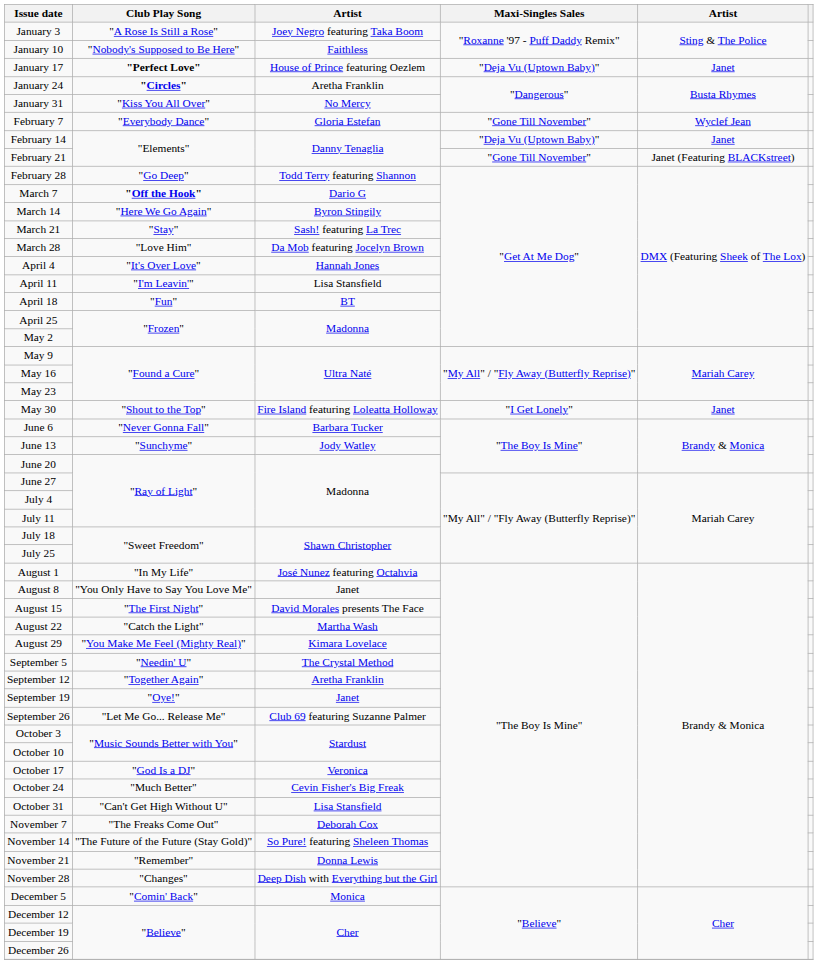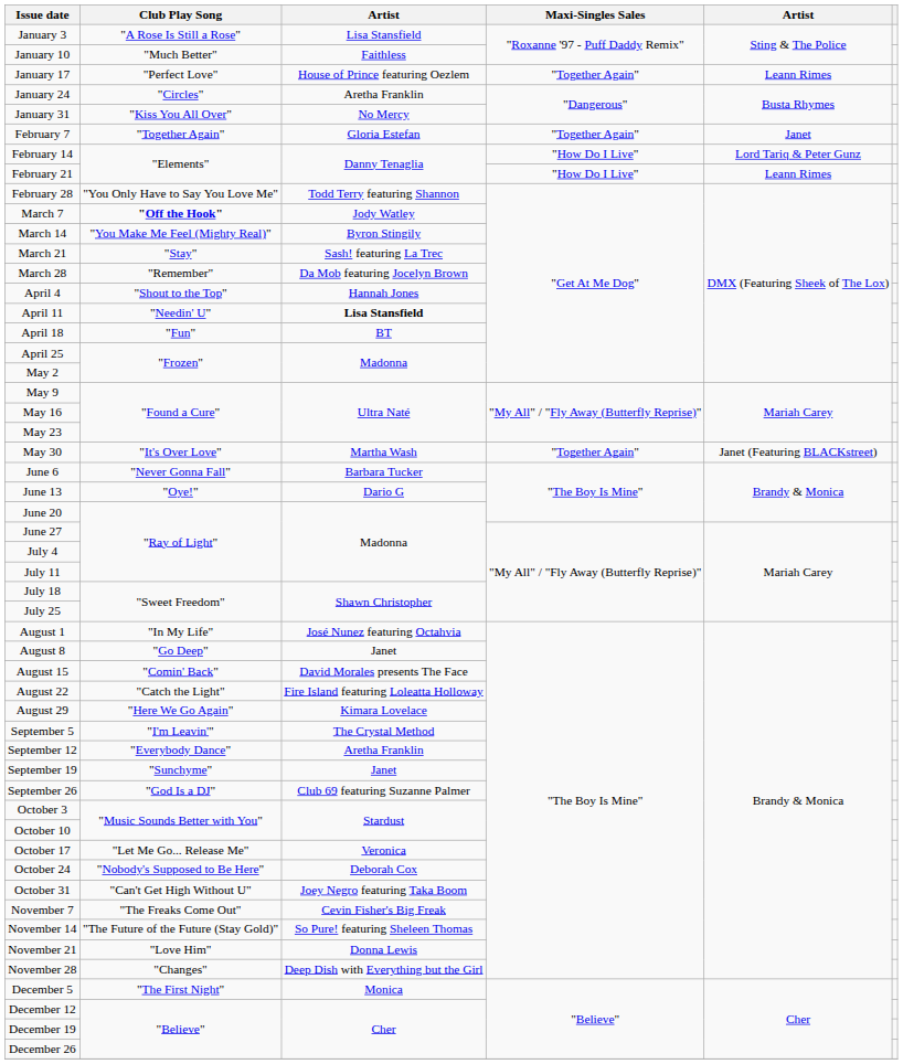January 3 | column 3: Joey Negro featuring Taka Boom -> Lisa Stansfield
January 10 | Club Play Song: "Nobody's Supposed to Be Here" -> "Much Better"
January 17 | Club Play Song: bold -> normal
January 17 | Maxi-Singles Sales: "Deja Vu (Uptown Baby)" -> "Together Again"
January 17 | column 5: Janet -> Leann Rimes
January 24 | Club Play Song: bold -> normal
February 7 | Club Play Song: "Everybody Dance" -> "Together Again"
February 7 | Maxi-Singles Sales: "Gone Till November" -> "Together Again"
February 7 | column 5: Wyclef Jean -> Janet
February 14 | Maxi-Singles Sales: "Deja Vu (Uptown Baby)" -> "How Do I Live"
February 14 | column 5: Janet -> Lord Tariq & Peter Gunz
February 21 | Maxi-Singles Sales: "Gone Till November" -> "How Do I Live"
February 21 | column 5: Janet (Featuring BLACKstreet) -> Leann Rimes
February 28 | Club Play Song: "Go Deep" -> "You Only Have to Say You Love Me"
March 7 | column 3: Dario G -> Jody Watley
March 14 | Club Play Song: "Here We Go Again" -> "You Make Me Feel (Mighty Real)"
March 28 | Club Play Song: "Love Him" -> "Remember"
April 4 | Club Play Song: "It's Over Love" -> "Shout to the Top"
April 11 | Club Play Song: "I'm Leavin'" -> "Needin' U"
April 11 | column 3: normal -> bold
May 30 | Club Play Song: "Shout to the Top" -> "It's Over Love"
May 30 | column 3: Fire Island featuring Loleatta Holloway -> Martha Wash
May 30 | Maxi-Singles Sales: "I Get Lonely" -> "Together Again"
May 30 | column 5: Janet -> Janet (Featuring BLACKstreet)
June 13 | Club Play Song: "Sunchyme" -> "Oye!"
June 13 | column 3: Jody Watley -> Dario G
August 8 | Club Play Song: "You Only Have to Say You Love Me" -> "Go Deep"
August 15 | Club Play Song: "The First Night" -> "Comin' Back"
August 22 | column 3: Martha Wash -> Fire Island featuring Loleatta Holloway
August 29 | Club Play Song: "You Make Me Feel (Mighty Real)" -> "Here We Go Again"
September 5 | Club Play Song: "Needin' U" -> "I'm Leavin'"
September 12 | Club Play Song: "Together Again" -> "Everybody Dance"
September 19 | Club Play Song: "Oye!" -> "Sunchyme"
September 26 | Club Play Song: "Let Me Go... Release Me" -> "God Is a DJ"
October 17 | Club Play Song: "God Is a DJ" -> "Let Me Go... Release Me"
October 24 | Club Play Song: "Much Better" -> "Nobody's Supposed to Be Here"
October 24 | column 3: Cevin Fisher's Big Freak -> Deborah Cox
October 31 | column 3: Lisa Stansfield -> Joey Negro featuring Taka Boom
November 7 | column 3: Deborah Cox -> Cevin Fisher's Big Freak
November 21 | Club Play Song: "Remember" -> "Love Him"
December 5 | Club Play Song: "Comin' Back" -> "The First Night"
